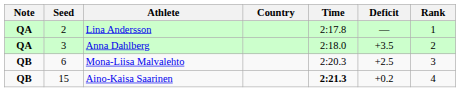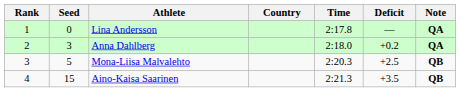columns swapped: Rank <-> Note
Lina Andersson | Seed: 2 -> 0
Anna Dahlberg | Deficit: +3.5 -> +0.2
Mona-Liisa Malvalehto | Seed: 6 -> 5
Aino-Kaisa Saarinen | Time: bold -> normal
Aino-Kaisa Saarinen | Deficit: +0.2 -> +3.5
